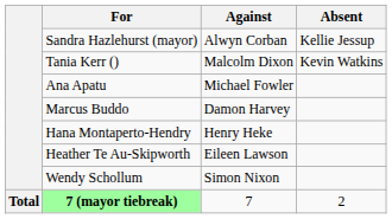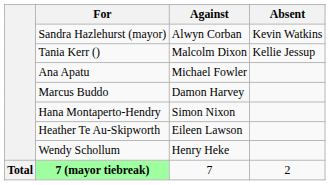Sandra Hazlehurst (mayor) | Absent: Kellie Jessup -> Kevin Watkins
Tania Kerr () | Absent: Kevin Watkins -> Kellie Jessup
Hana Montaperto-Hendry | Against: Henry Heke -> Simon Nixon
Wendy Schollum | Against: Simon Nixon -> Henry Heke
